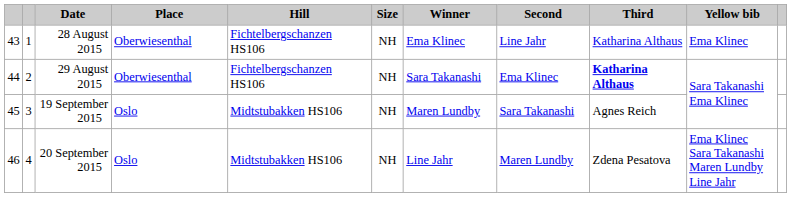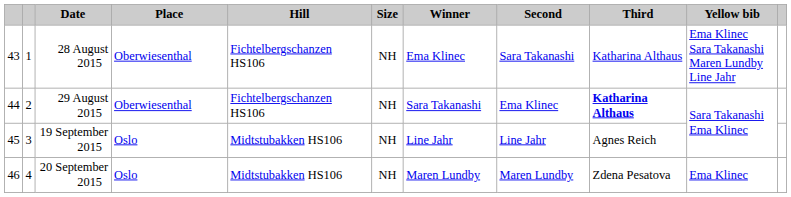28 August 2015 | Second: Line Jahr -> Sara Takanashi
28 August 2015 | Yellow bib: Ema Klinec -> Ema Klinec Sara Takanashi Maren Lundby Line Jahr
19 September 2015 | Winner: Maren Lundby -> Line Jahr
19 September 2015 | Second: Sara Takanashi -> Line Jahr
20 September 2015 | Winner: Line Jahr -> Maren Lundby
20 September 2015 | Yellow bib: Ema Klinec Sara Takanashi Maren Lundby Line Jahr -> Ema Klinec
